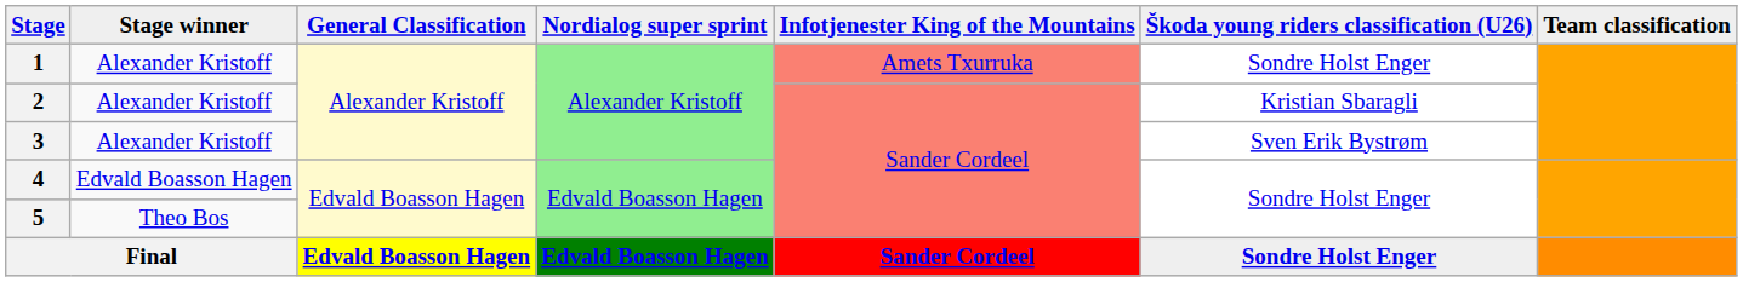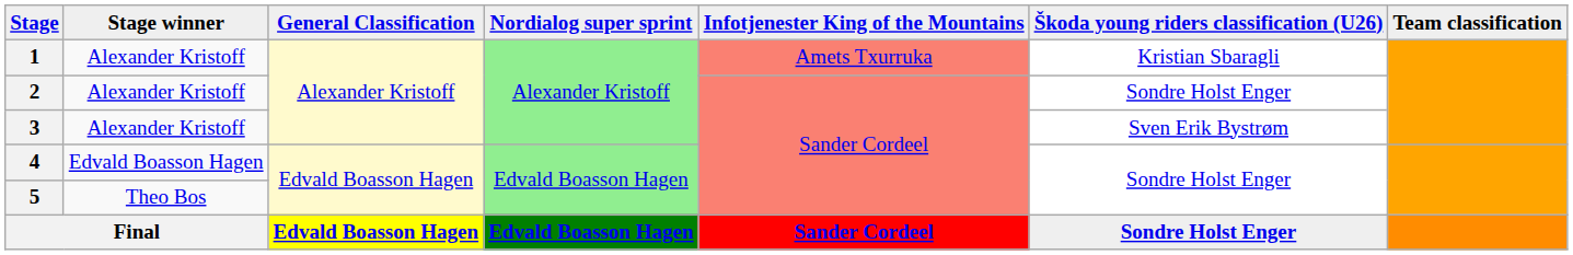1 | column 6: Sondre Holst Enger -> Kristian Sbaragli
2 | column 6: Kristian Sbaragli -> Sondre Holst Enger
